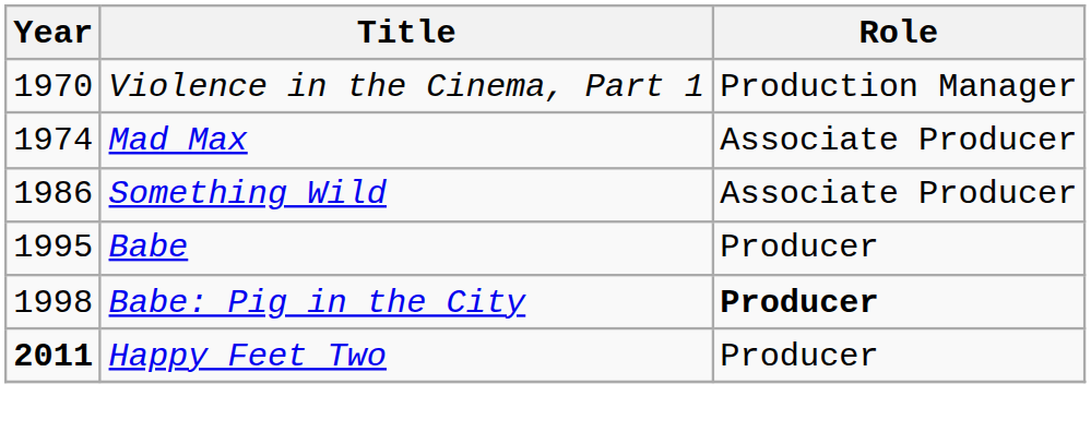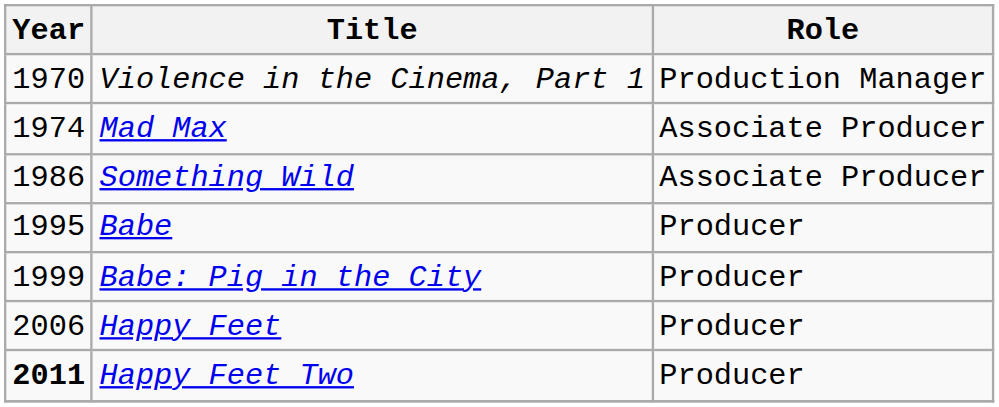Babe: Pig in the City | Year: 1998 -> 1999
Babe: Pig in the City | Role: bold -> normal
+ row: 2006 | Happy Feet | Producer
